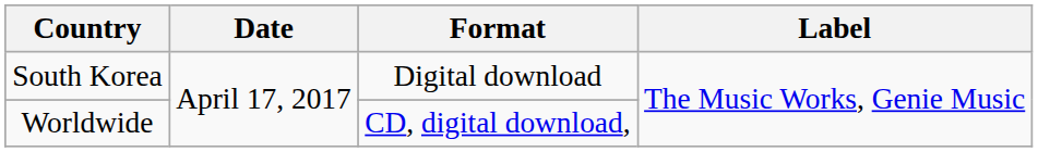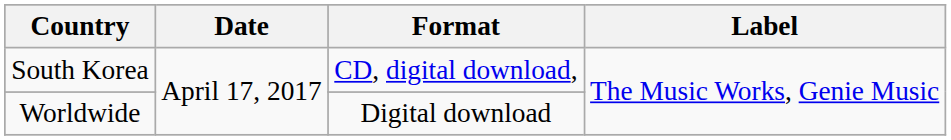South Korea | Format: Digital download -> CD, digital download,
Worldwide | Format: CD, digital download, -> Digital download
